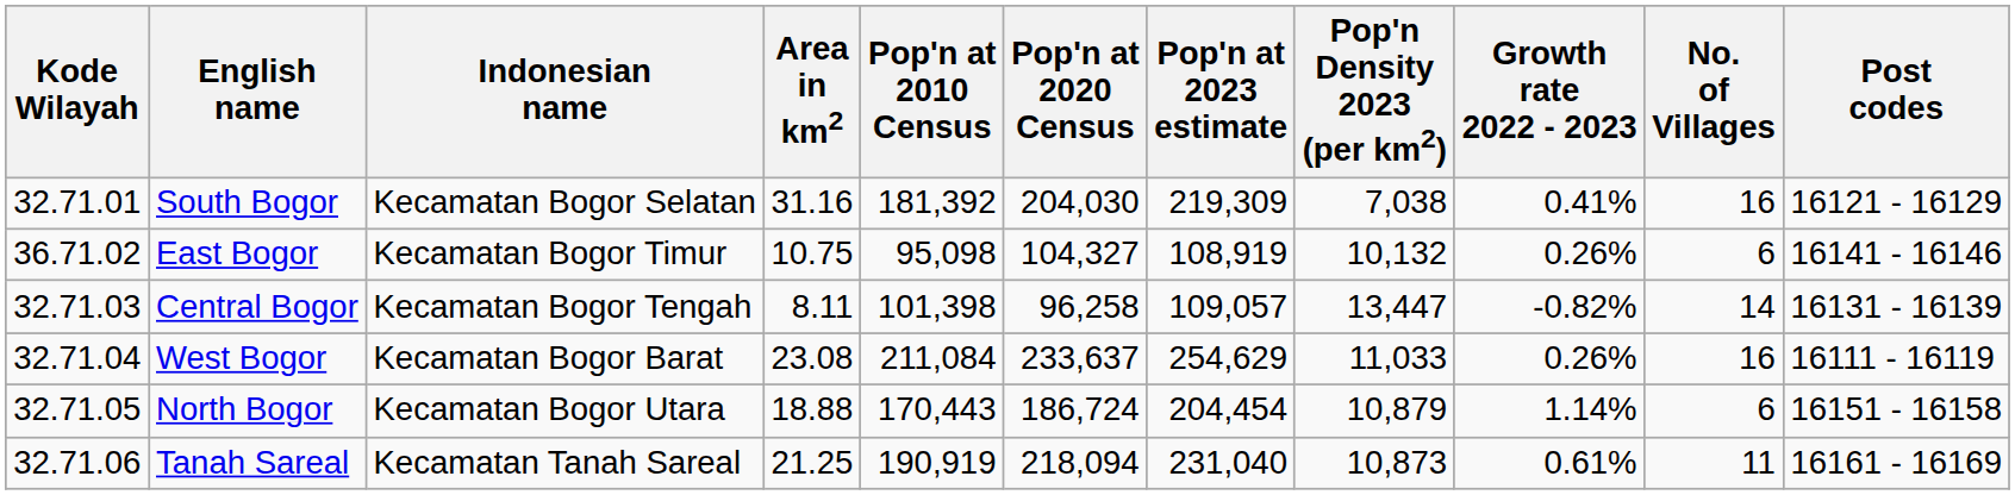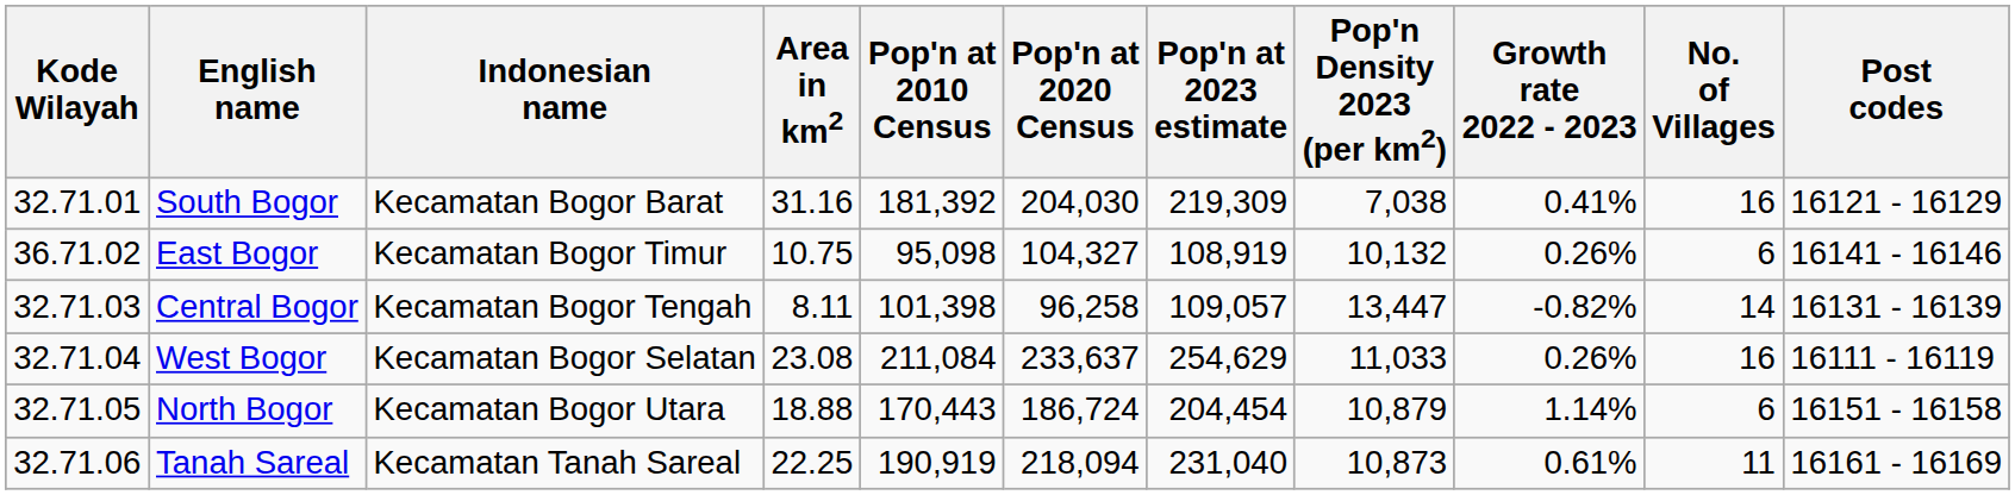South Bogor | Indonesian name: Kecamatan Bogor Selatan -> Kecamatan Bogor Barat
West Bogor | Indonesian name: Kecamatan Bogor Barat -> Kecamatan Bogor Selatan
Tanah Sareal | Area in km2: 21.25 -> 22.25
